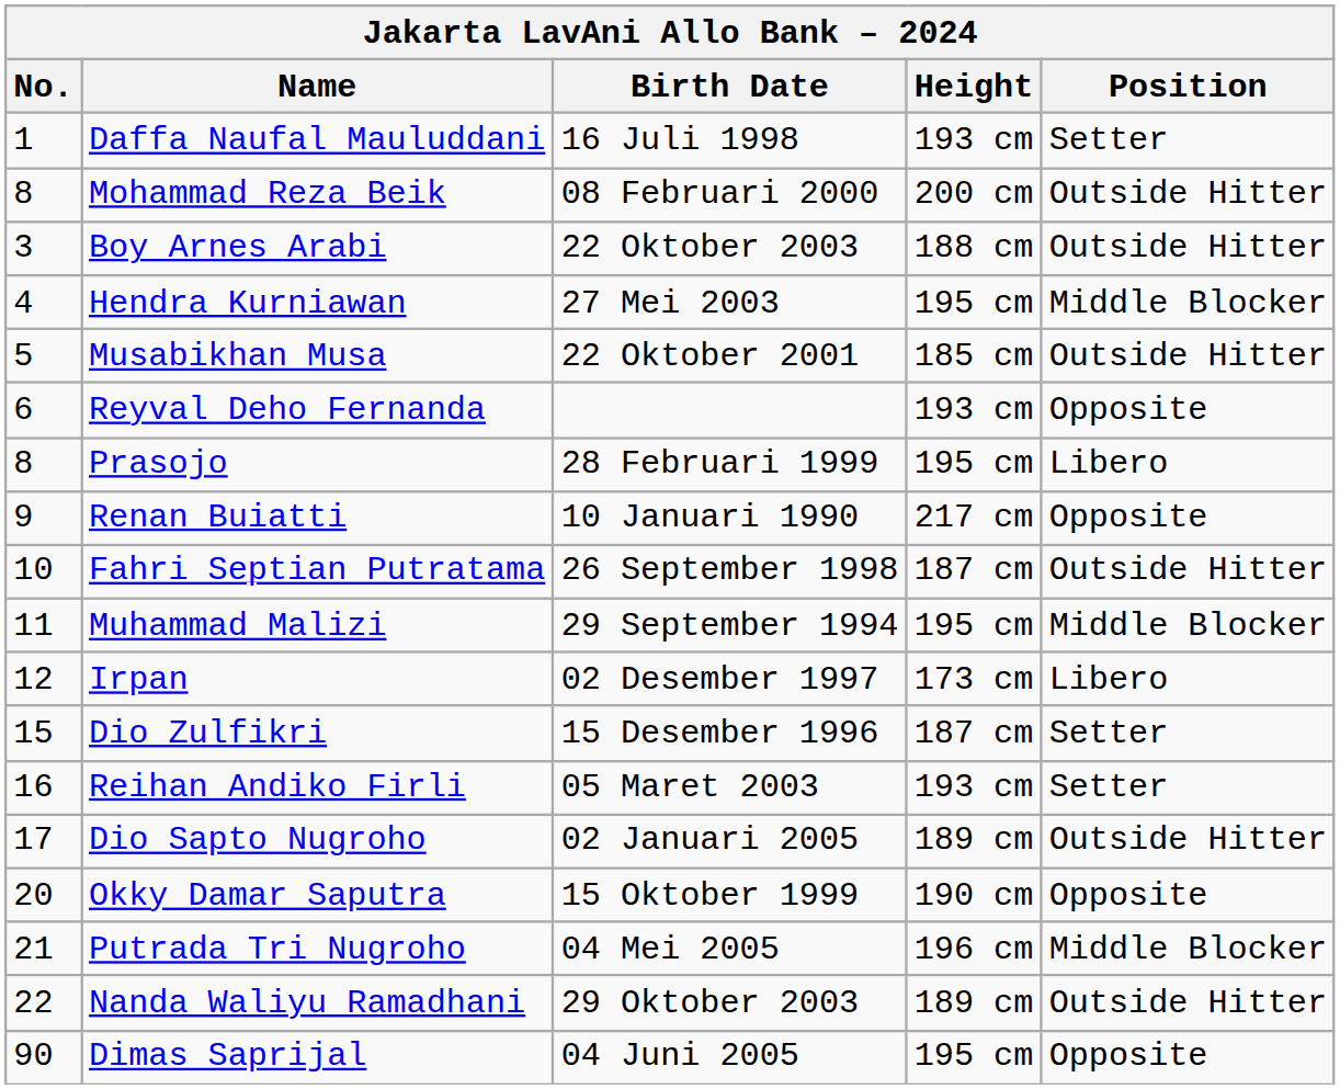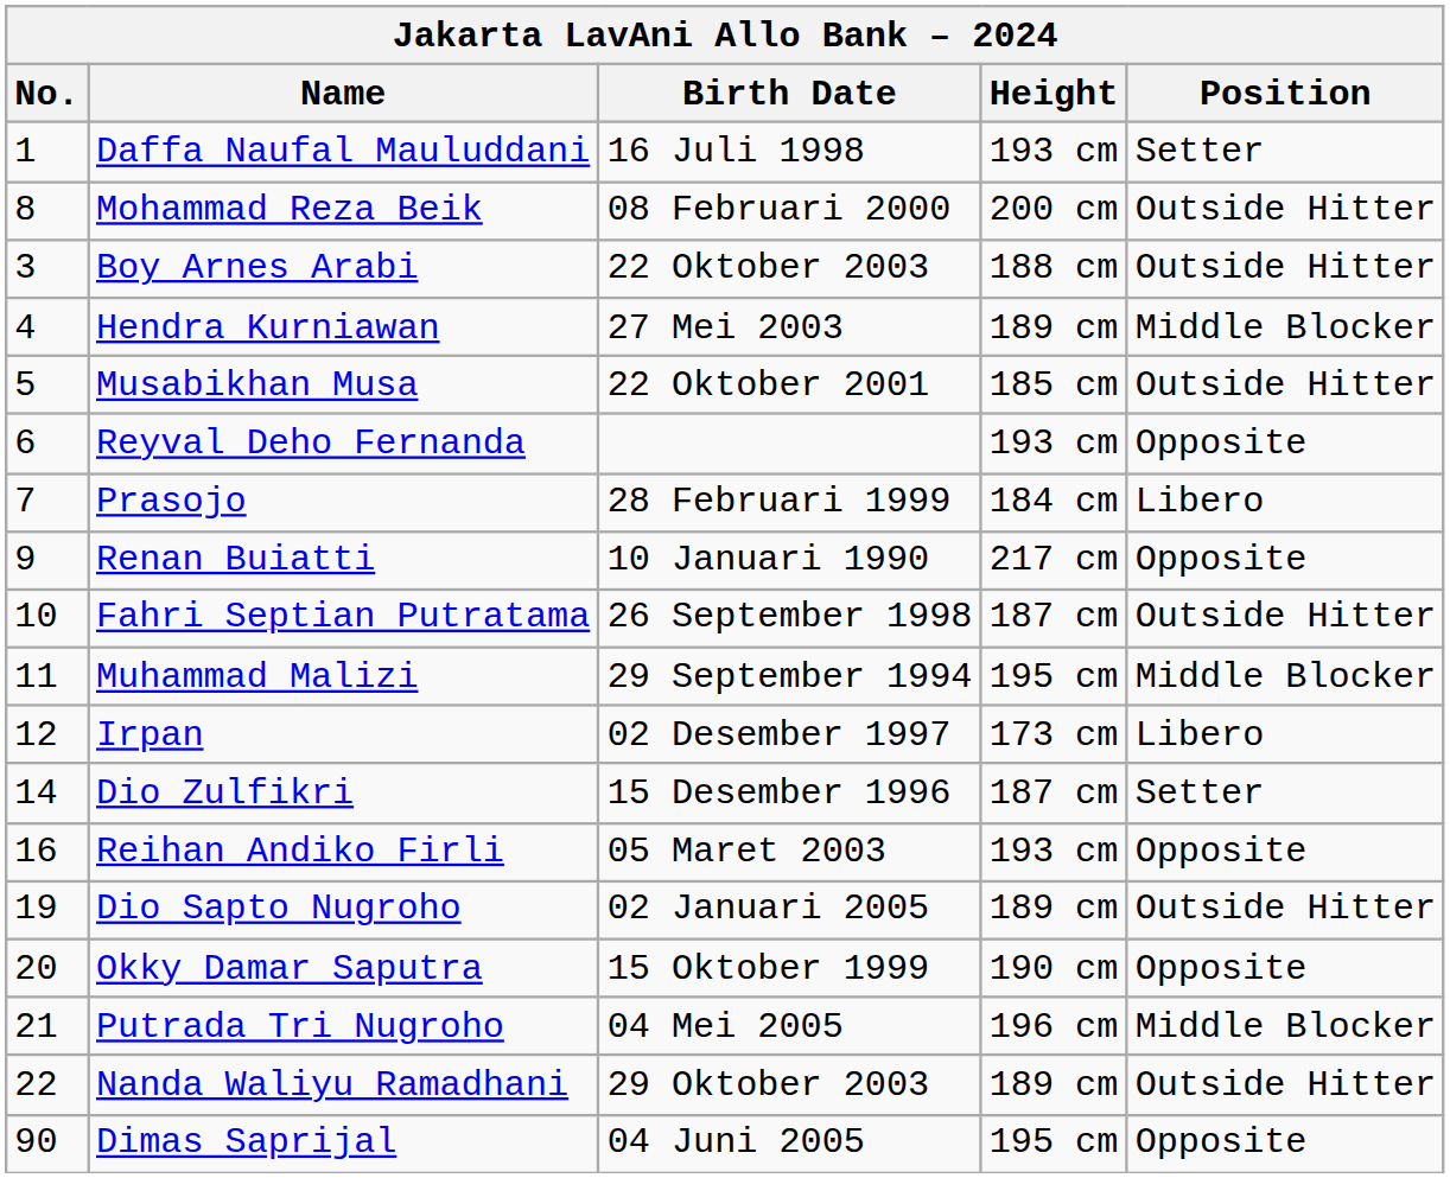Hendra Kurniawan | Height: 195 cm -> 189 cm
Prasojo | No.: 8 -> 7
Prasojo | Height: 195 cm -> 184 cm
Dio Zulfikri | No.: 15 -> 14
Reihan Andiko Firli | Position: Setter -> Opposite
Dio Sapto Nugroho | No.: 17 -> 19
